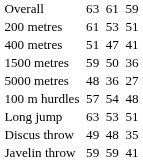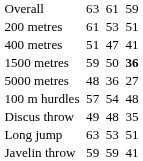1500 metres | column 7: normal -> bold
rows swapped: Long jump <-> Discus throw
